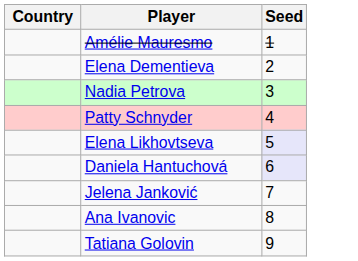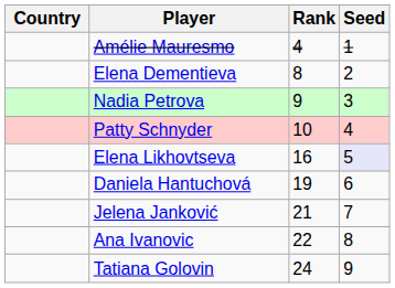+ column: Rank | 4 | 8 | 9 | 10 | 16 | 19 | 21 | 22 | 24
Daniela Hantuchová | Seed: lavender background -> no background
